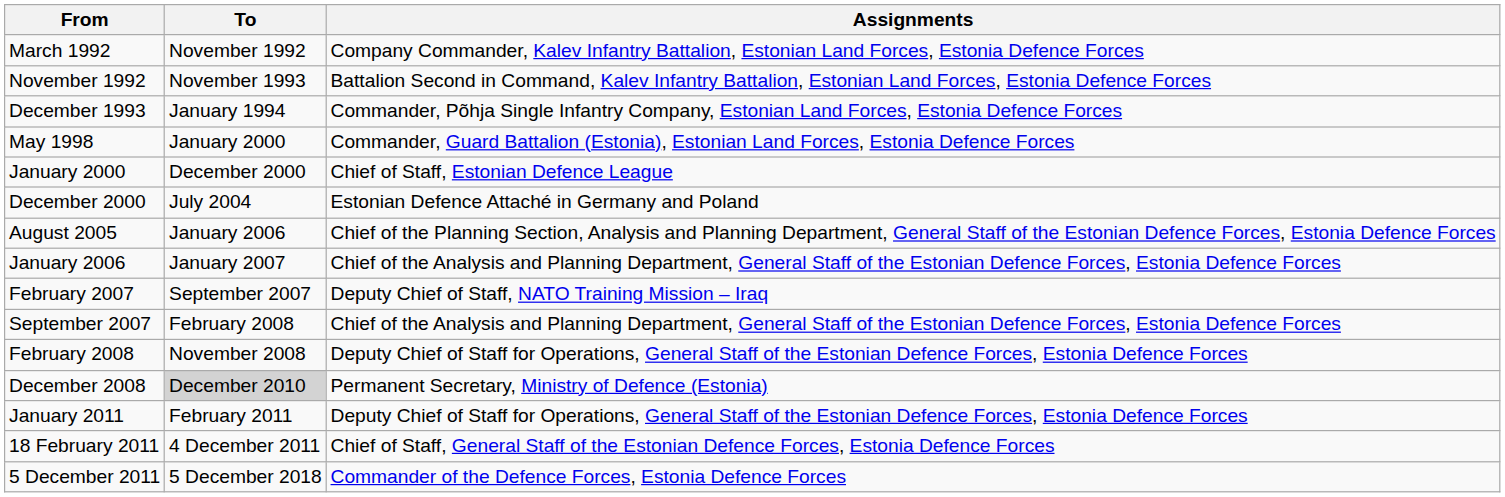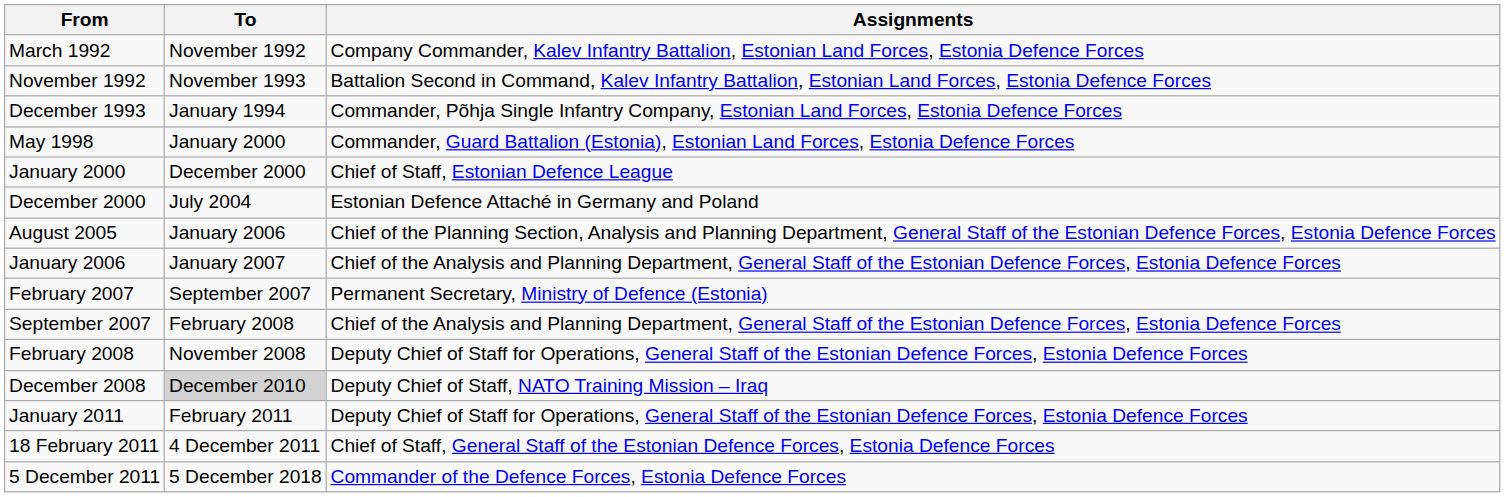February 2007 | Assignments: Deputy Chief of Staff, NATO Training Mission – Iraq -> Permanent Secretary, Ministry of Defence (Estonia)
December 2008 | Assignments: Permanent Secretary, Ministry of Defence (Estonia) -> Deputy Chief of Staff, NATO Training Mission – Iraq
